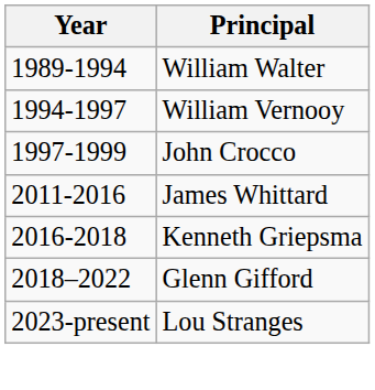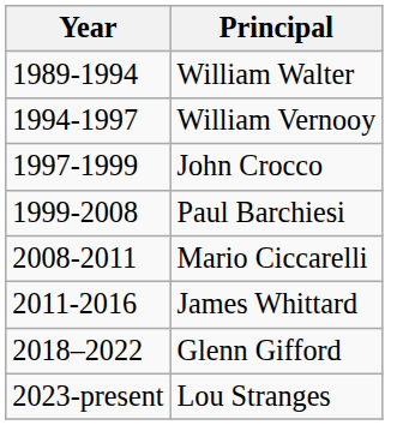+ row: 1999-2008 | Paul Barchiesi
+ row: 2008-2011 | Mario Ciccarelli
- row: 2016-2018 | Kenneth Griepsma
